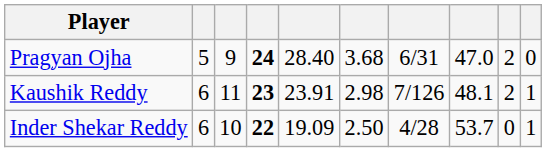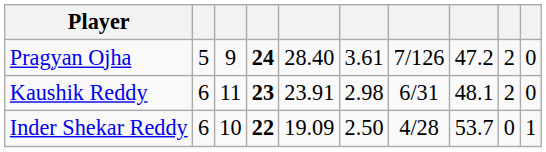Pragyan Ojha | column 6: 3.68 -> 3.61
Pragyan Ojha | column 7: 6/31 -> 7/126
Pragyan Ojha | column 8: 47.0 -> 47.2
Kaushik Reddy | column 7: 7/126 -> 6/31
Kaushik Reddy | column 10: 1 -> 0
